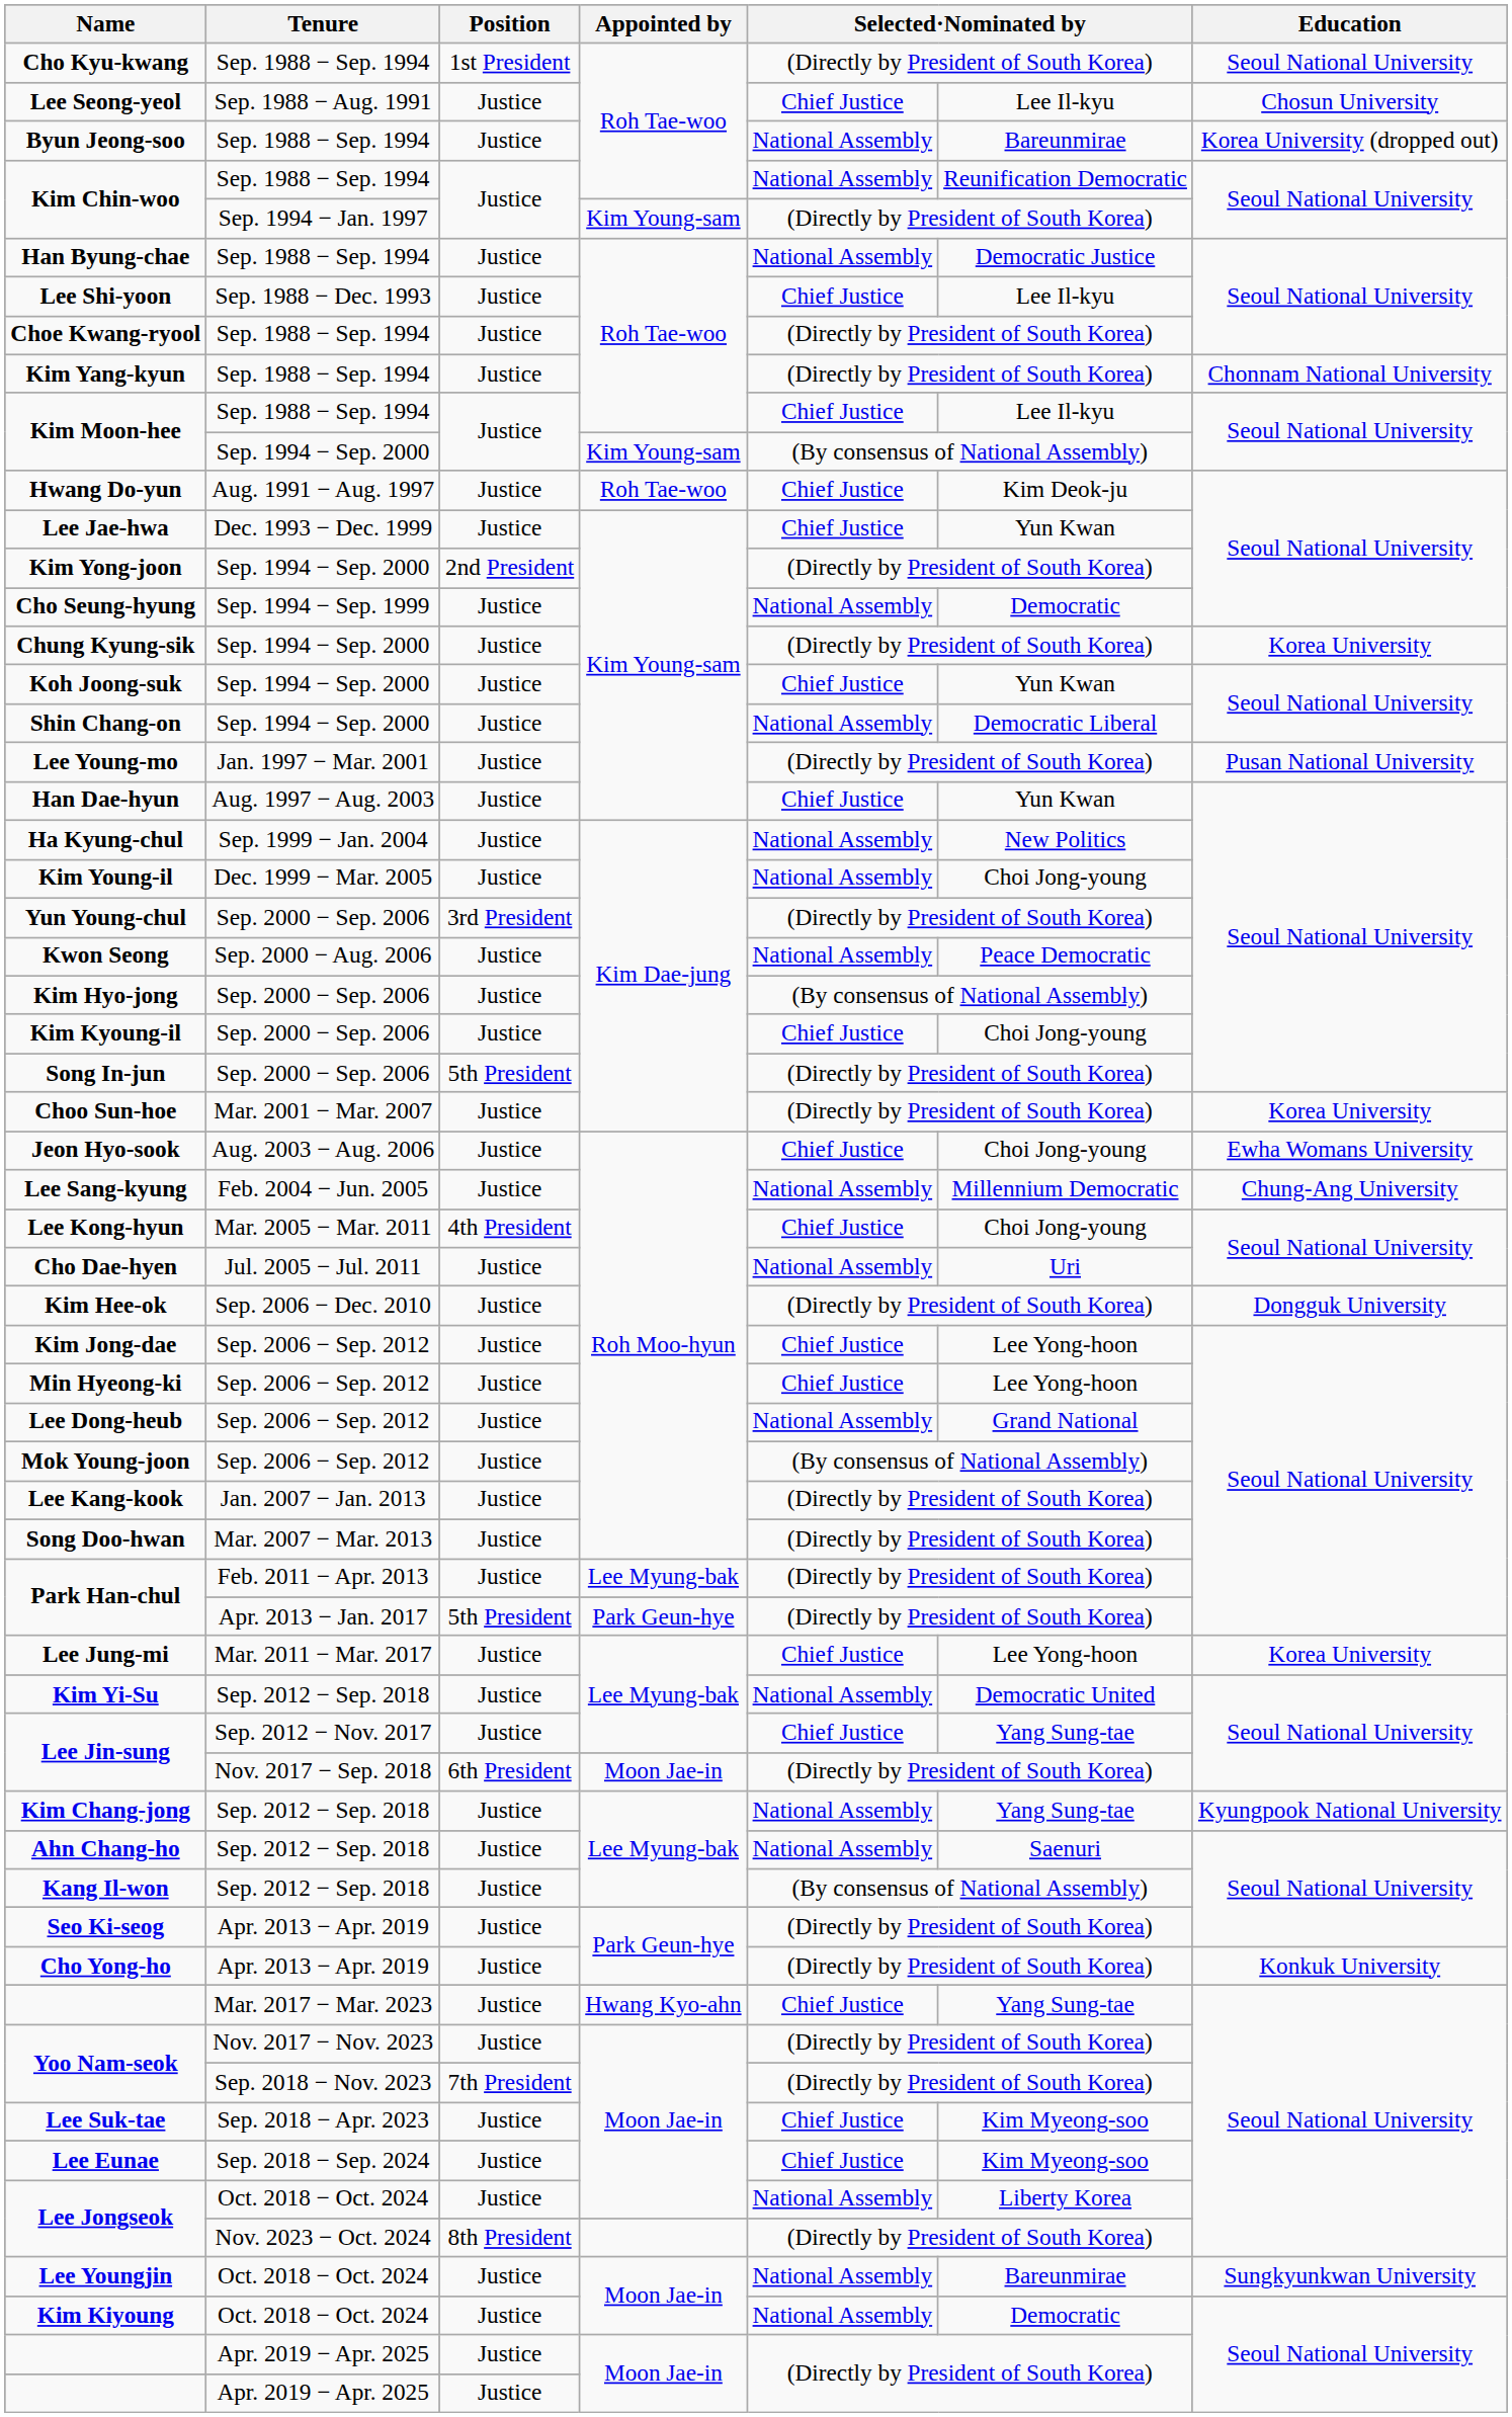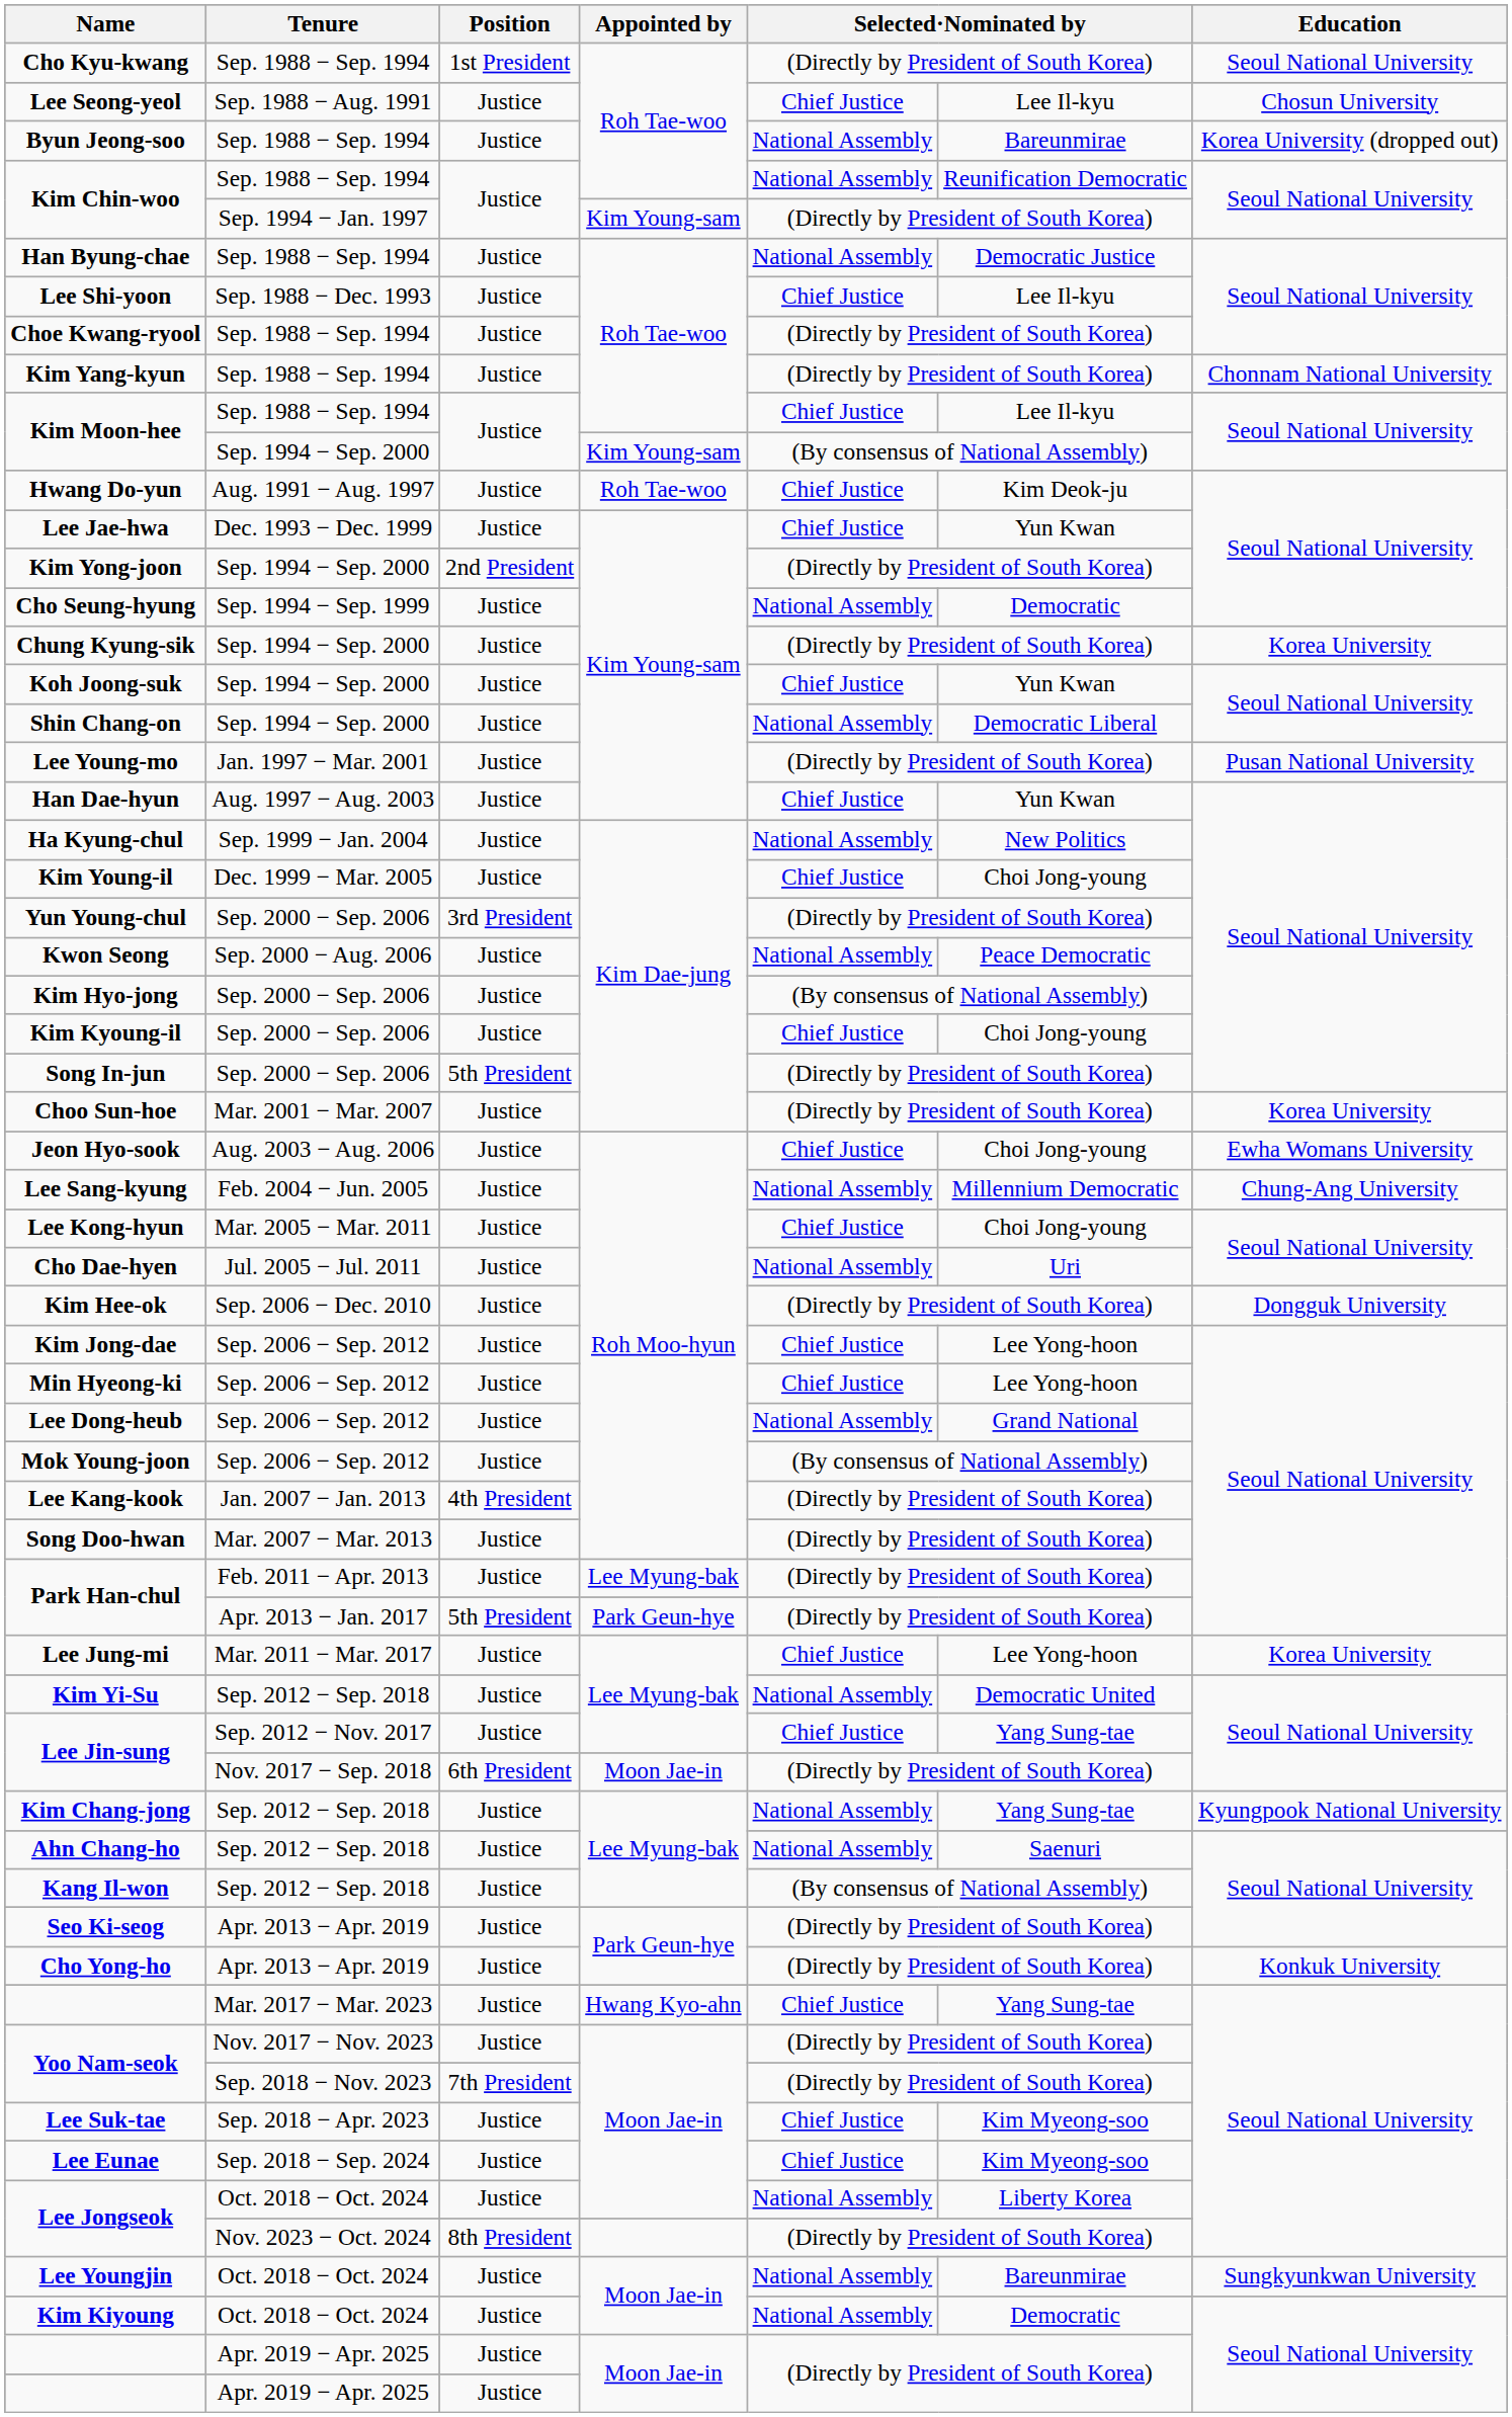Kim Young-il | column 5: National Assembly -> Chief Justice
Lee Kong-hyun | Position: 4th President -> Justice
Lee Kang-kook | Position: Justice -> 4th President
